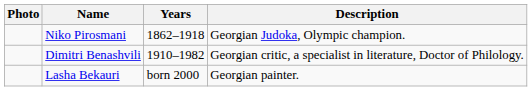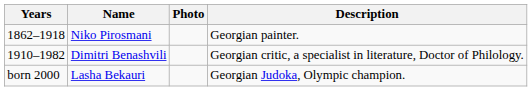columns swapped: Photo <-> Years
Niko Pirosmani | Description: Georgian Judoka, Olympic champion. -> Georgian painter.
Lasha Bekauri | Description: Georgian painter. -> Georgian Judoka, Olympic champion.
